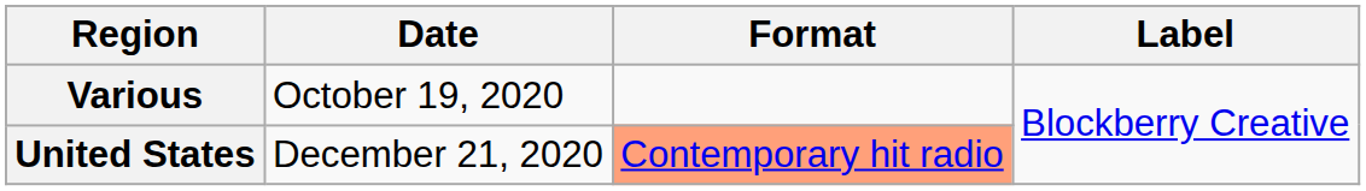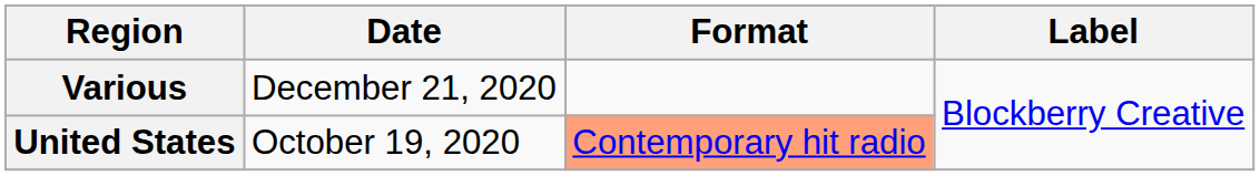Various | Date: October 19, 2020 -> December 21, 2020
United States | Date: December 21, 2020 -> October 19, 2020
